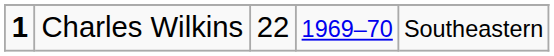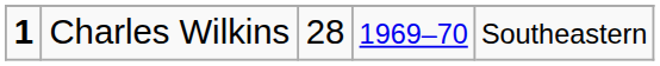Charles Wilkins | column 3: 22 -> 28
